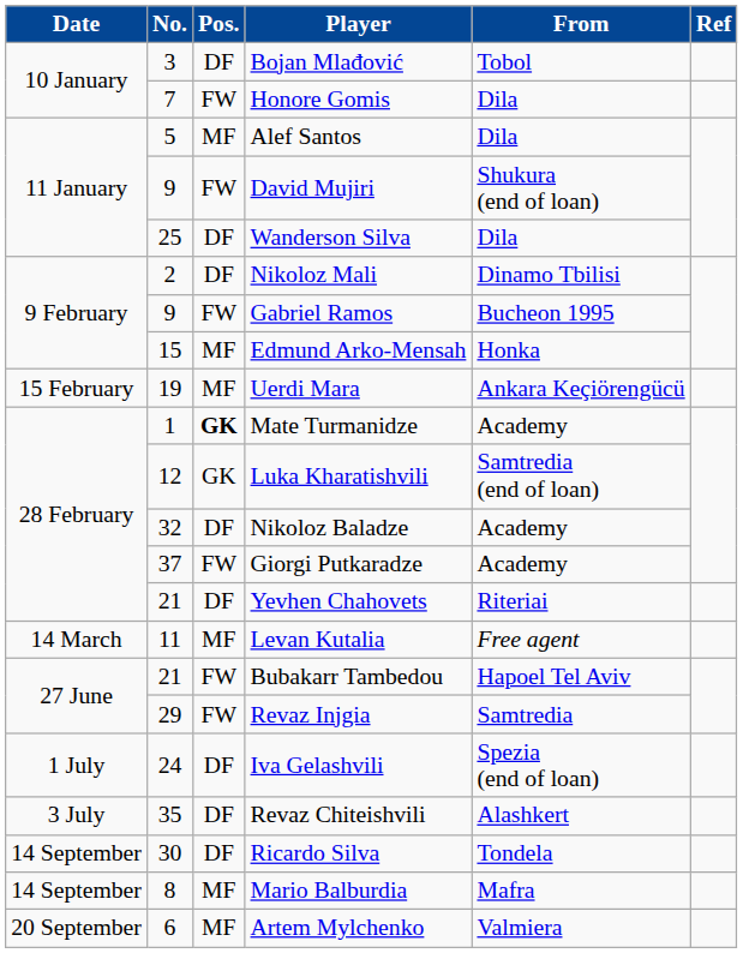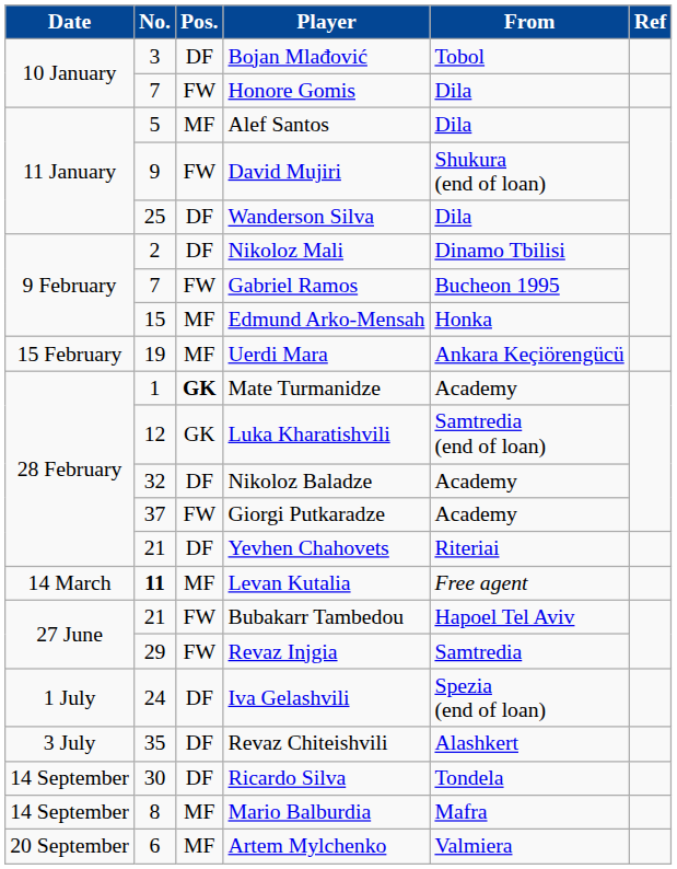Gabriel Ramos | No.: 9 -> 7
Levan Kutalia | No.: normal -> bold
